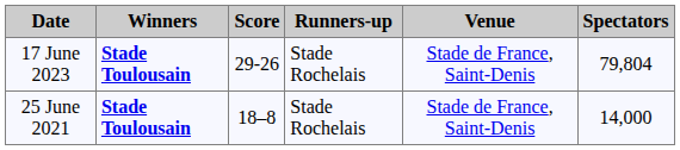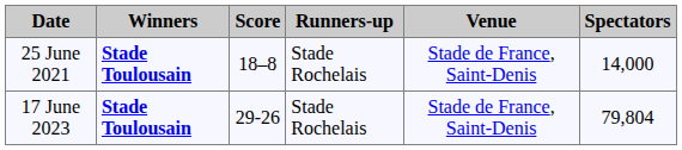rows swapped: 25 June 2021 <-> 17 June 2023
